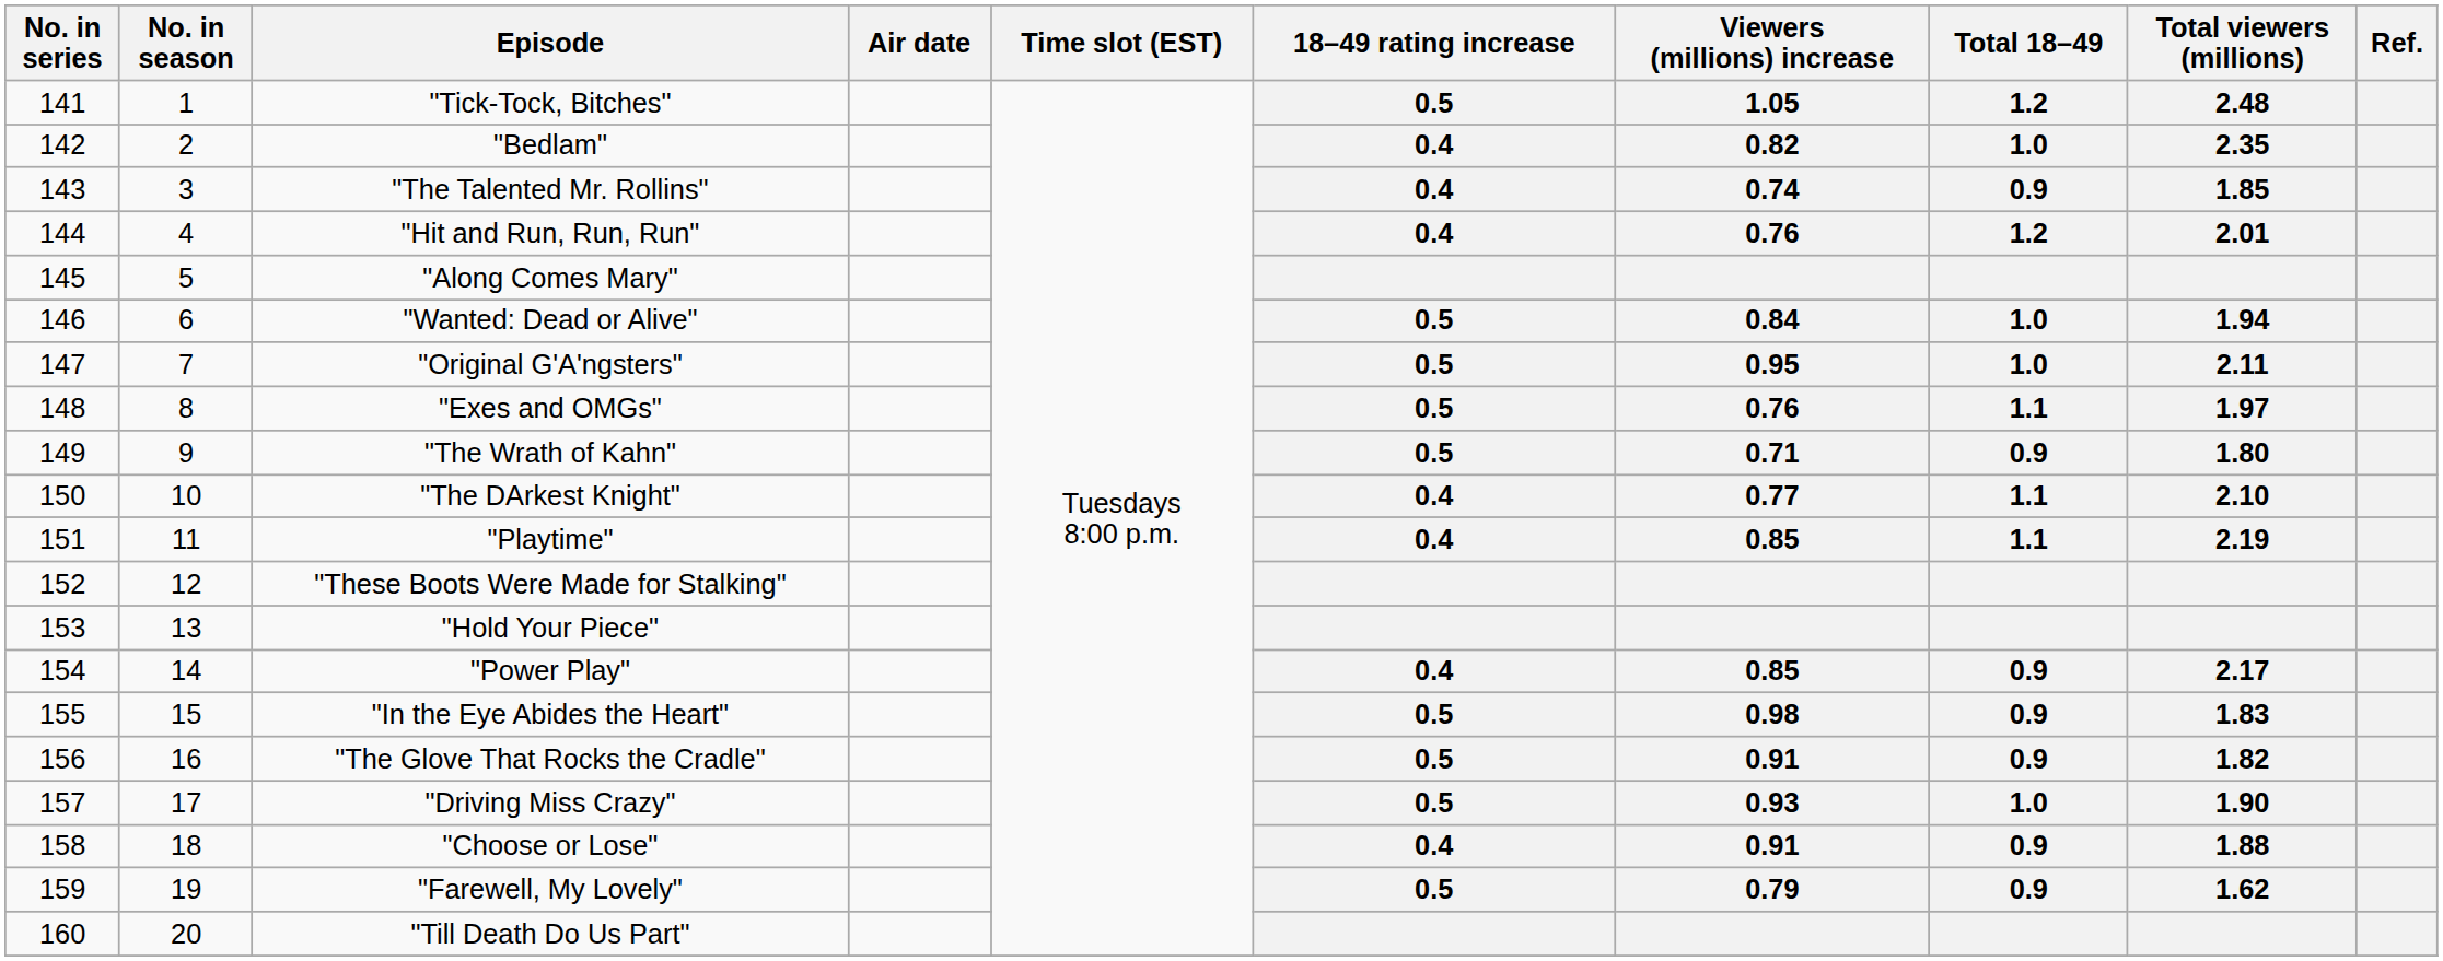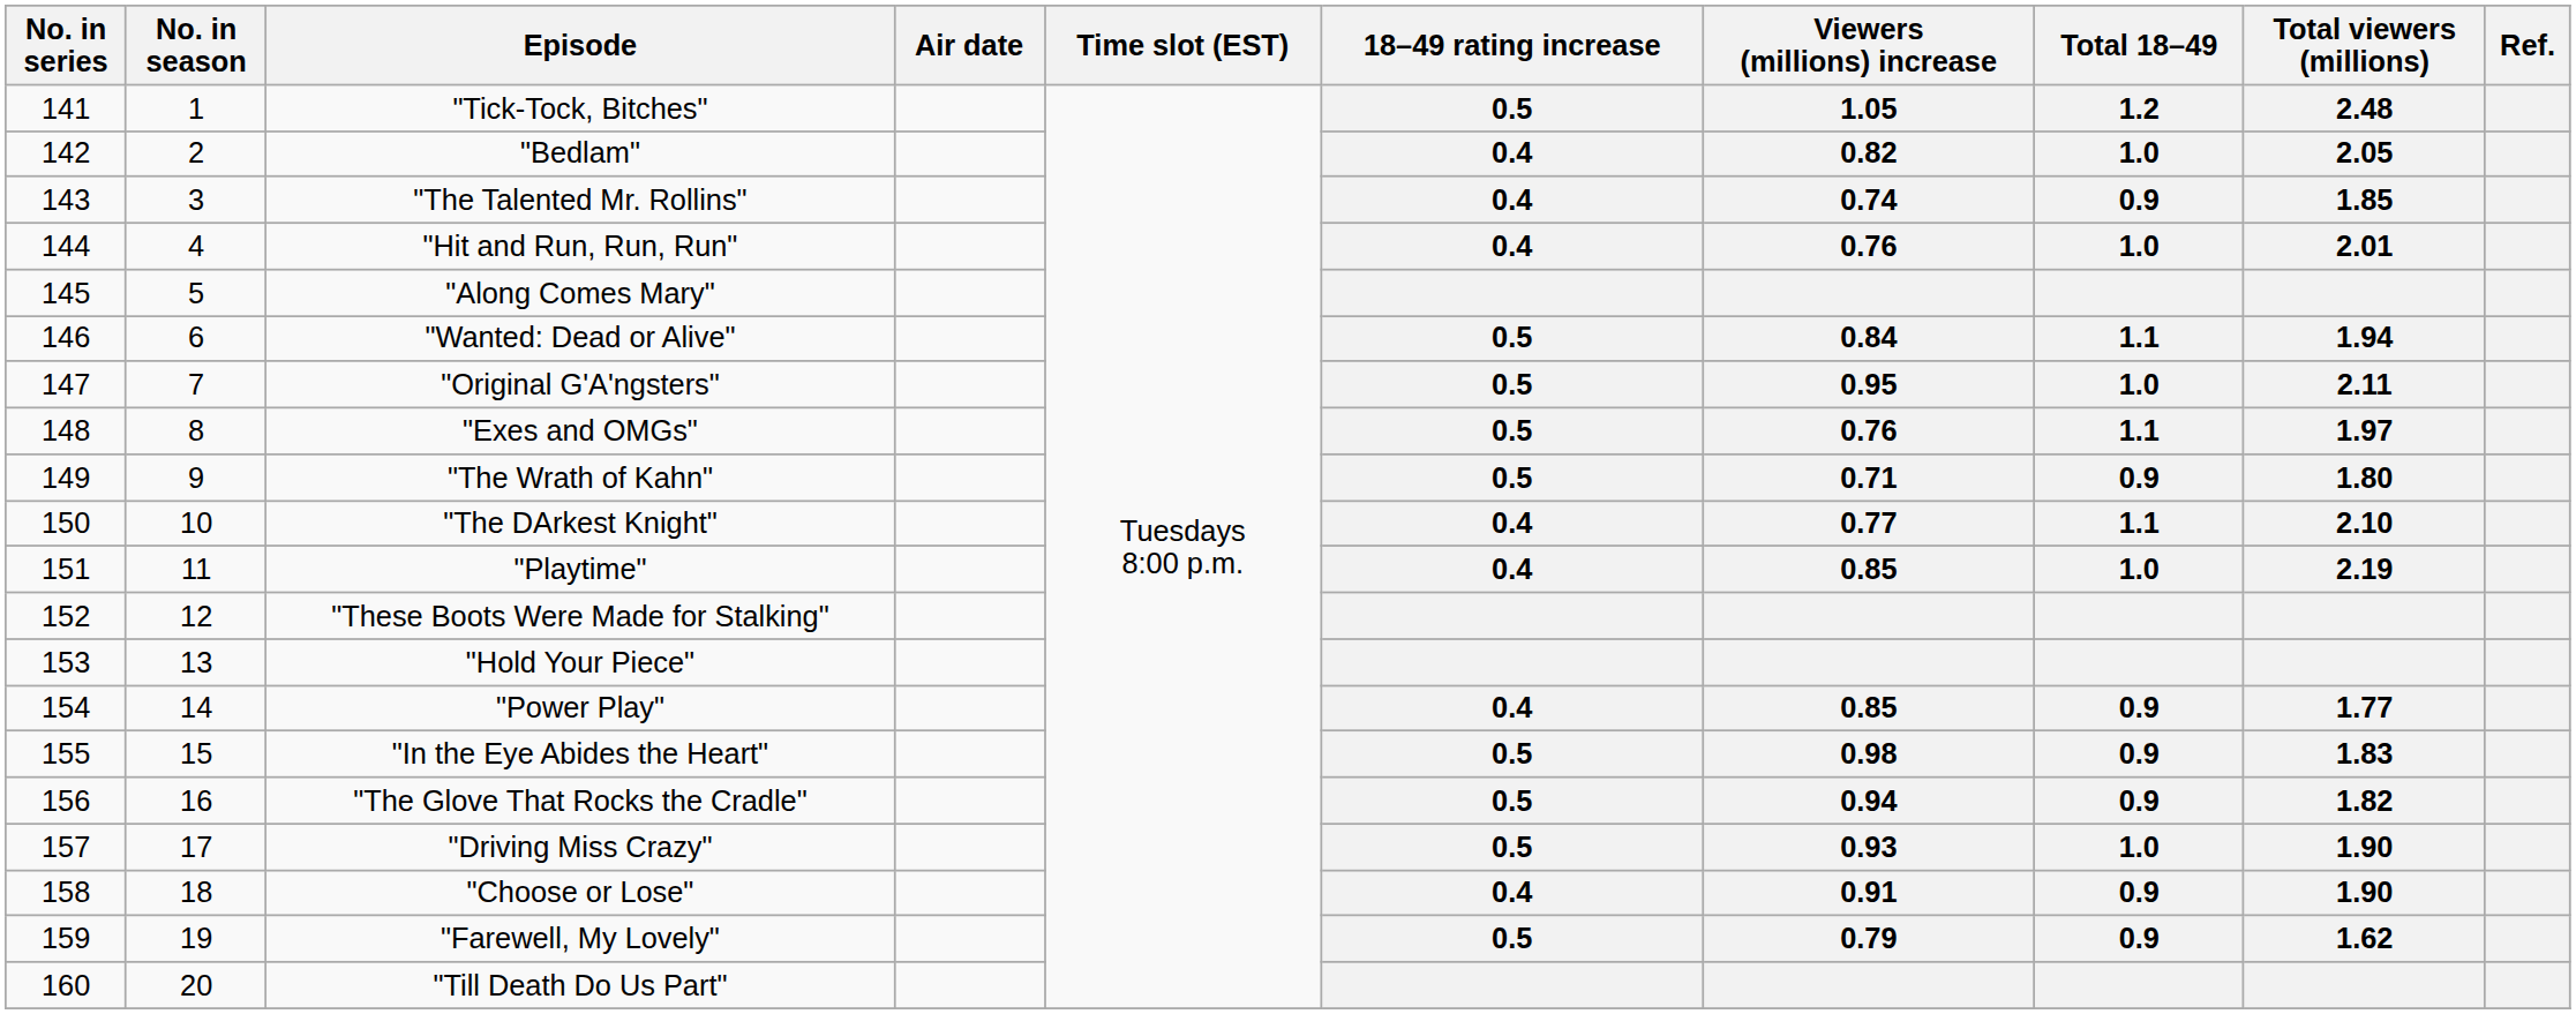"Bedlam" | Total viewers (millions): 2.35 -> 2.05
"Hit and Run, Run, Run" | Total 18–49: 1.2 -> 1.0
"Wanted: Dead or Alive" | Total 18–49: 1.0 -> 1.1
"Playtime" | Total 18–49: 1.1 -> 1.0
"Power Play" | Total viewers (millions): 2.17 -> 1.77
"The Glove That Rocks the Cradle" | Viewers (millions) increase: 0.91 -> 0.94
"Choose or Lose" | Total viewers (millions): 1.88 -> 1.90
